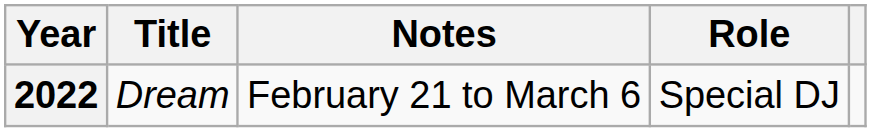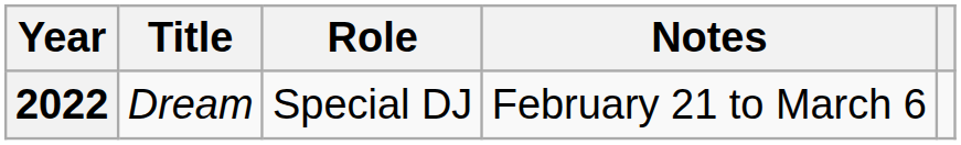columns swapped: Role <-> Notes
